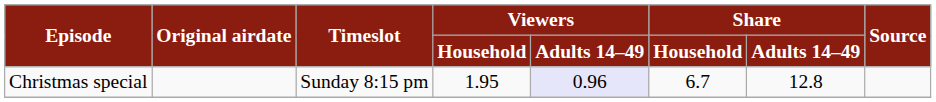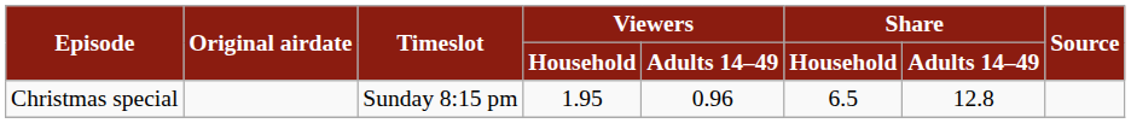Christmas special | Viewers / Adults 14–49: lavender background -> no background
Christmas special | Share / Household: 6.7 -> 6.5
